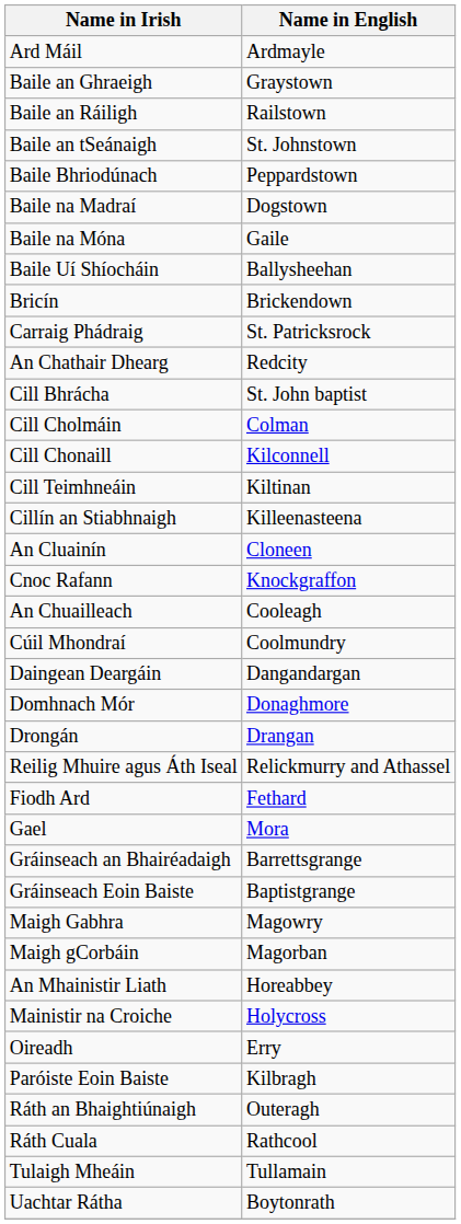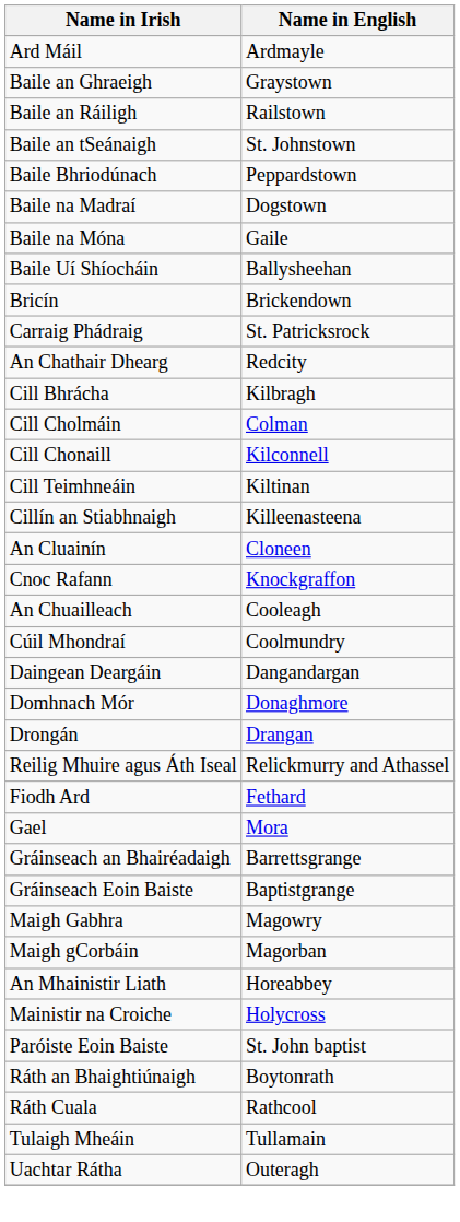Cill Bhrácha | Name in English: St. John baptist -> Kilbragh
- row: Oireadh | Erry
Paróiste Eoin Baiste | Name in English: Kilbragh -> St. John baptist
Ráth an Bhaightiúnaigh | Name in English: Outeragh -> Boytonrath
Uachtar Rátha | Name in English: Boytonrath -> Outeragh
